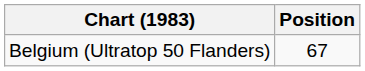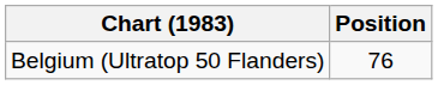Belgium (Ultratop 50 Flanders) | Position: 67 -> 76
